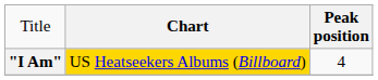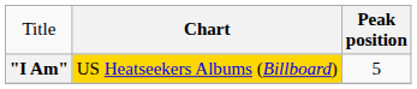"I Am" | column 3: 4 -> 5
